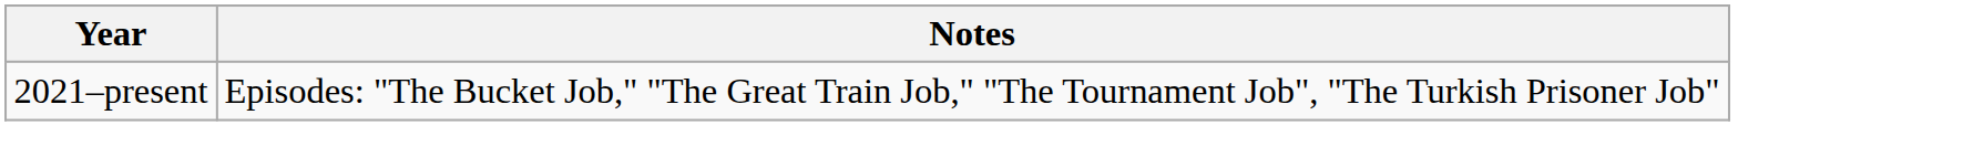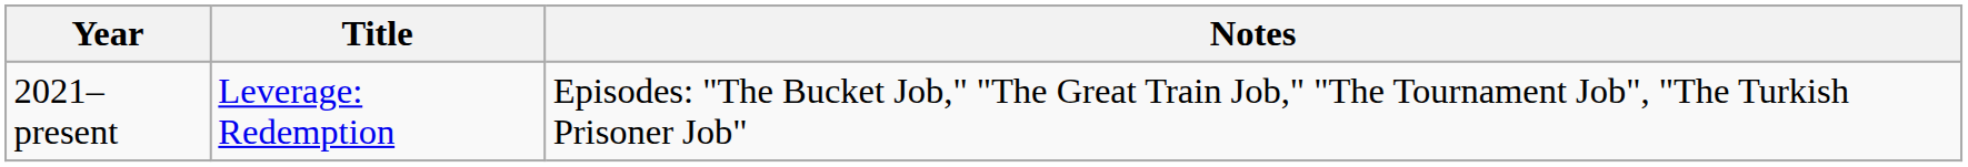+ column: Title | Leverage: Redemption
